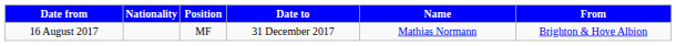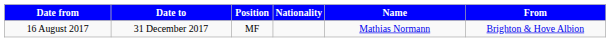columns swapped: Date to <-> Nationality
